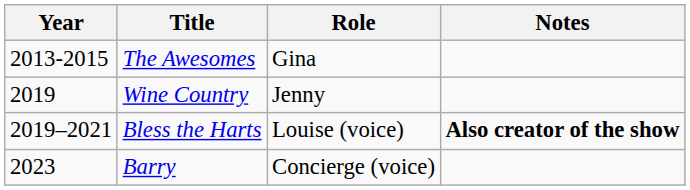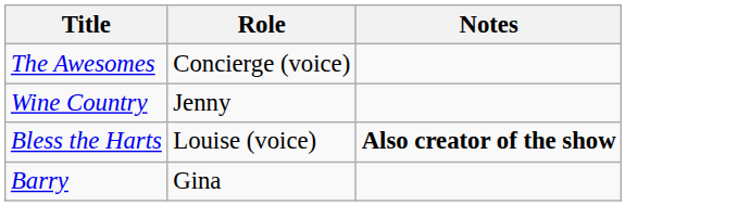- column: Year | 2013-2015 | 2019 | 2019–2021 | 2023
The Awesomes | Role: Gina -> Concierge (voice)
Barry | Role: Concierge (voice) -> Gina
